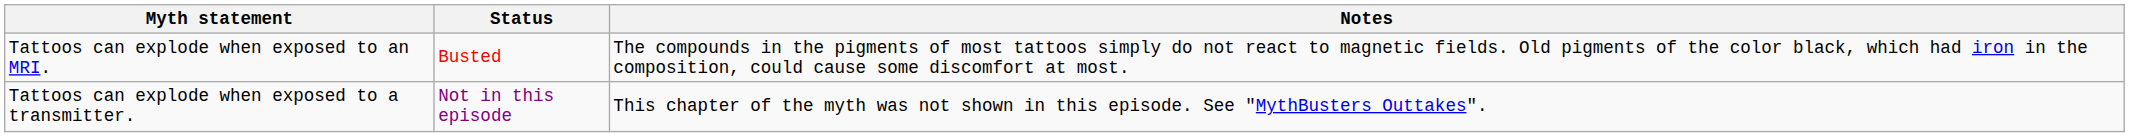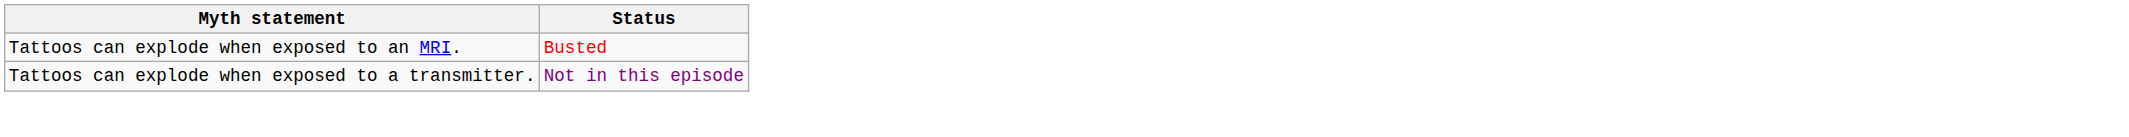- column: Notes | The compounds in the pigments of most tattoos simply do not react to magnetic fields. Old pigments of the color black, which had iron in the composition, could cause some discomfort at most. | This chapter of the myth was not shown in this episode. See "MythBusters Outtakes".
